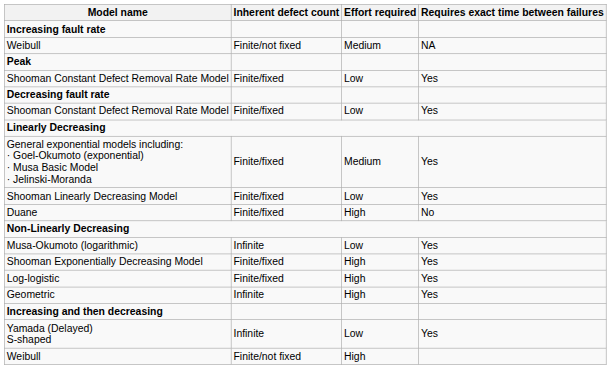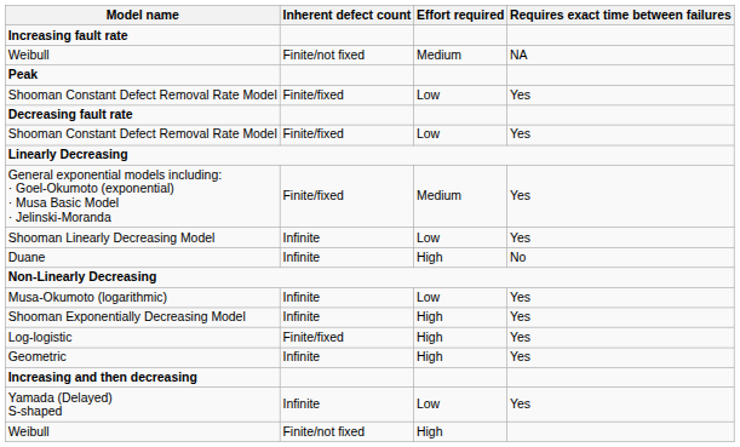Shooman Linearly Decreasing Model | Inherent defect count: Finite/fixed -> Infinite
Duane | Inherent defect count: Finite/fixed -> Infinite
Shooman Exponentially Decreasing Model | Inherent defect count: Finite/fixed -> Infinite
